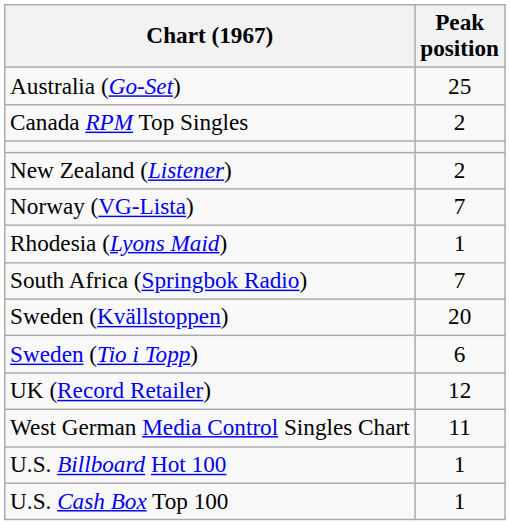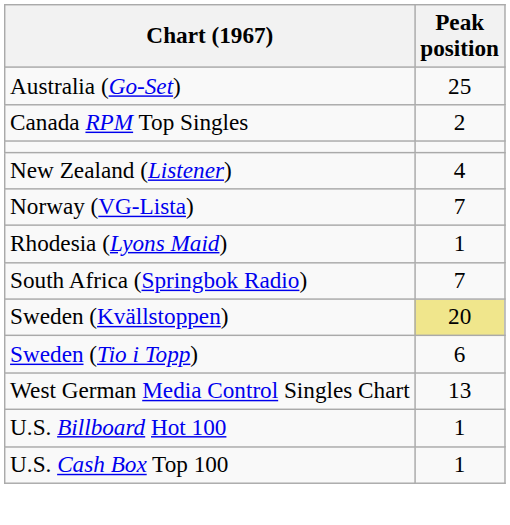New Zealand (Listener) | Peak position: 2 -> 4
Sweden (Kvällstoppen) | Peak position: no background -> khaki background
- row: UK (Record Retailer) | 12
West German Media Control Singles Chart | Peak position: 11 -> 13
